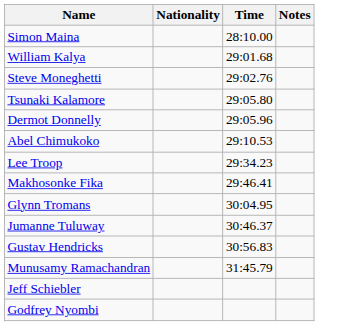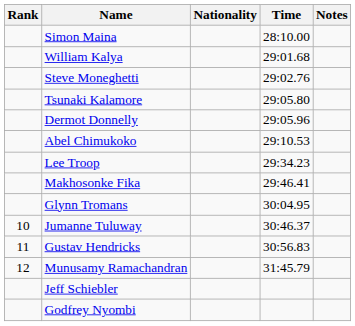+ column: Rank | 10 | 11 | 12
